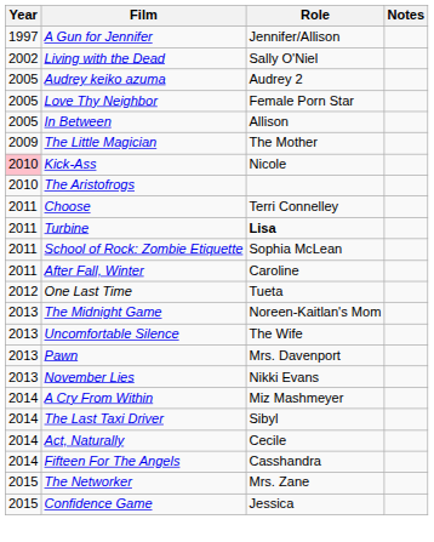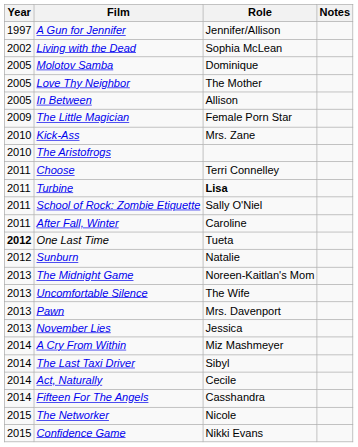Living with the Dead | Role: Sally O'Niel -> Sophia McLean
- row: 2005 | Audrey keiko azuma | Audrey 2
+ row: 2005 | Molotov Samba | Dominique
Love Thy Neighbor | Role: Female Porn Star -> The Mother
The Little Magician | Role: The Mother -> Female Porn Star
Kick-Ass | Year: pink background -> no background
Kick-Ass | Role: Nicole -> Mrs. Zane
School of Rock: Zombie Etiquette | Role: Sophia McLean -> Sally O'Niel
One Last Time | Year: normal -> bold
+ row: 2012 | Sunburn | Natalie
November Lies | Role: Nikki Evans -> Jessica
The Networker | Role: Mrs. Zane -> Nicole
Confidence Game | Role: Jessica -> Nikki Evans
